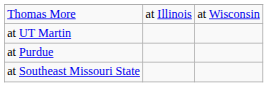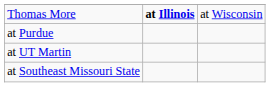Thomas More | column 2: normal -> bold
rows swapped: at Purdue <-> at UT Martin
